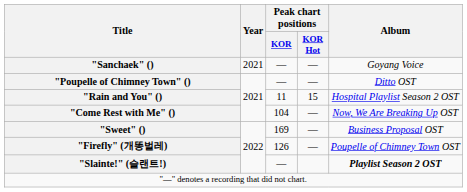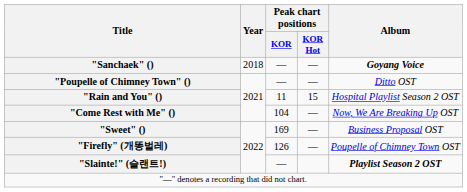"Sanchaek" () | Year: 2021 -> 2018
"Sanchaek" () | Album: normal -> bold
